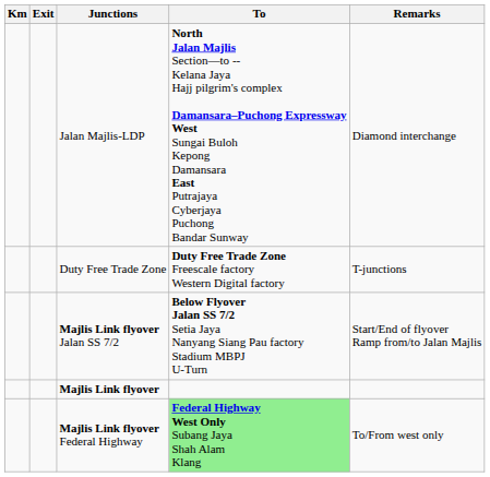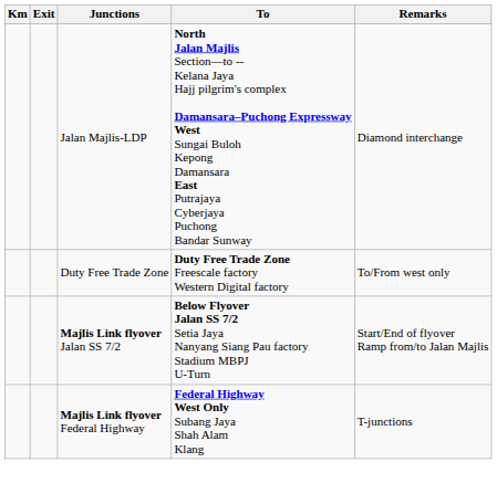Duty Free Trade Zone | Remarks: T-junctions -> To/From west only
- row: Majlis Link flyover
Majlis Link flyover Federal Highway | To: lightgreen background -> no background
Majlis Link flyover Federal Highway | Remarks: To/From west only -> T-junctions
